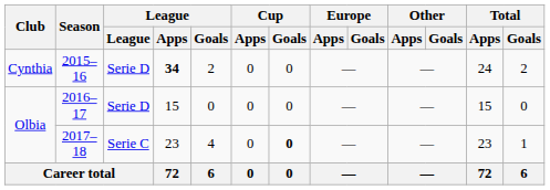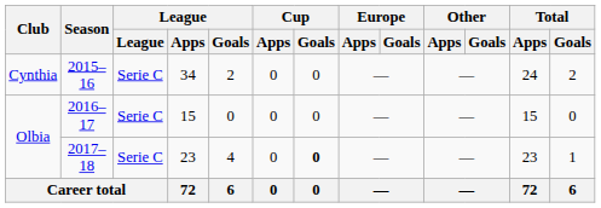2015–16 | League: Serie D -> Serie C
2015–16 | League / Apps: bold -> normal
2016–17 | League: Serie D -> Serie C
